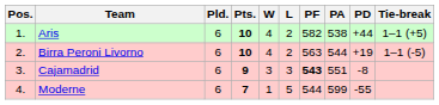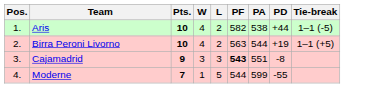- column: Pld. | 6 | 6 | 6 | 6
Aris | Tie-break: 1–1 (+5) -> 1–1 (-5)
Birra Peroni Livorno | Tie-break: 1–1 (-5) -> 1–1 (+5)
